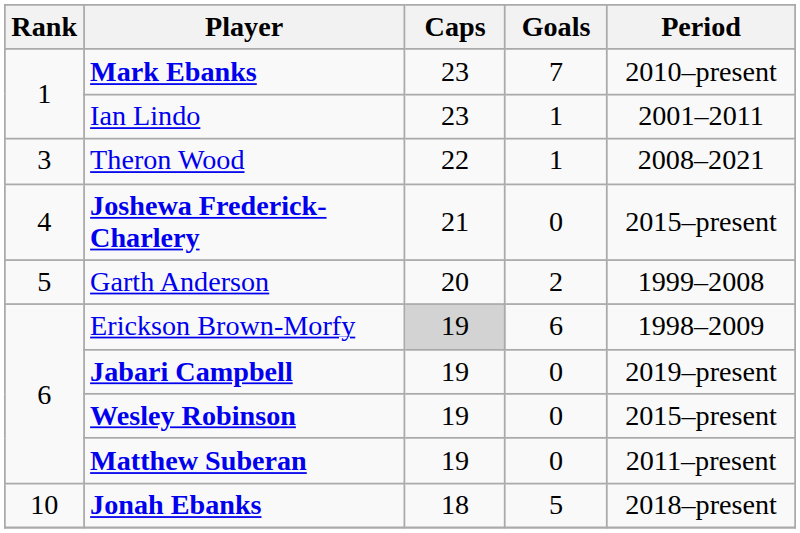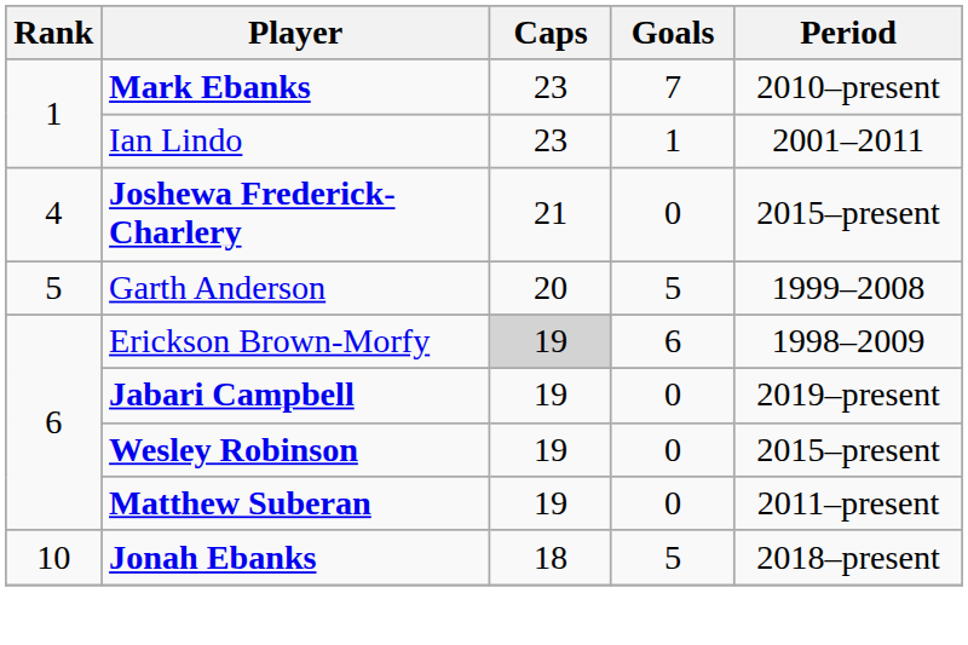- row: 3 | Theron Wood | 22 | 1 | 2008–2021
Garth Anderson | Goals: 2 -> 5
